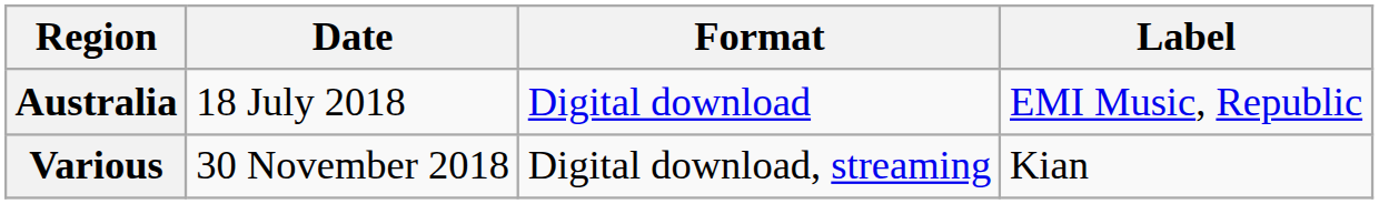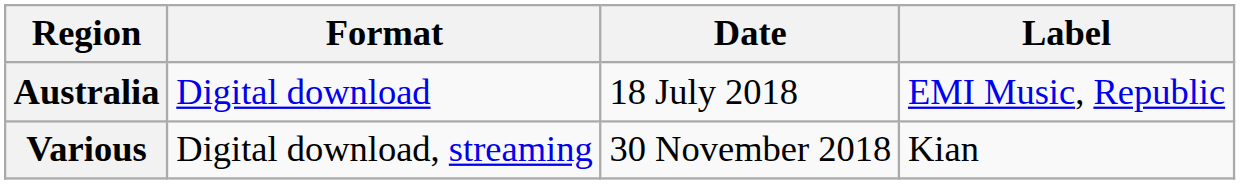columns swapped: Date <-> Format
